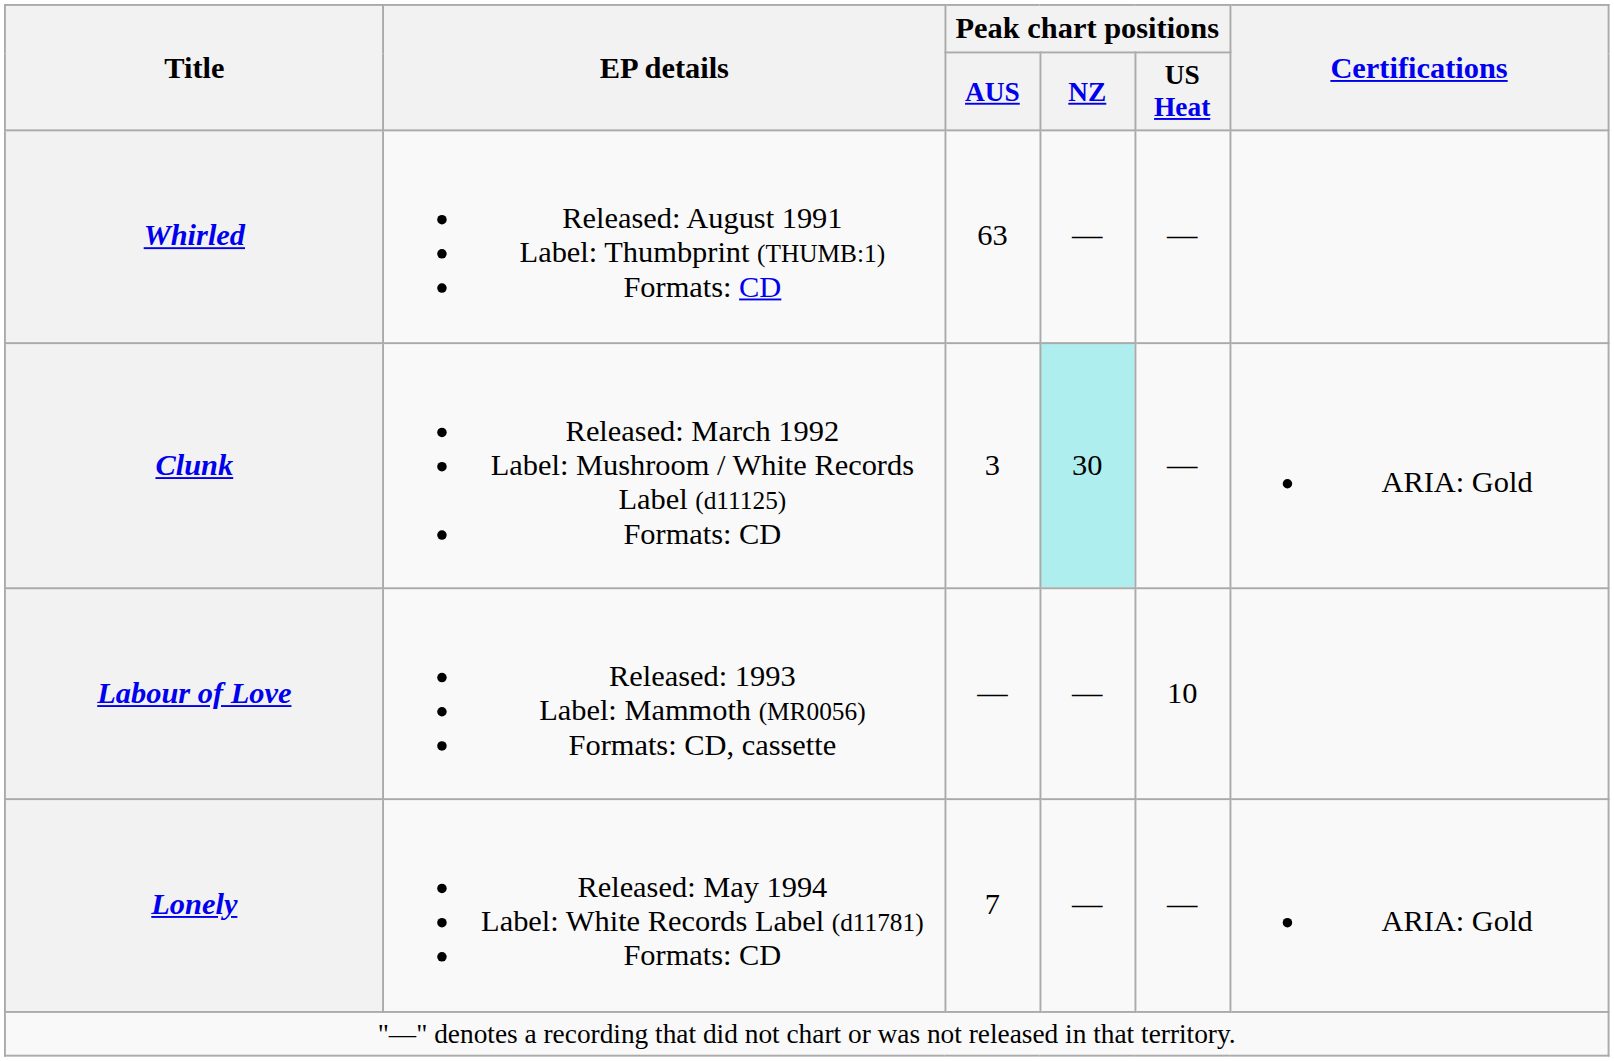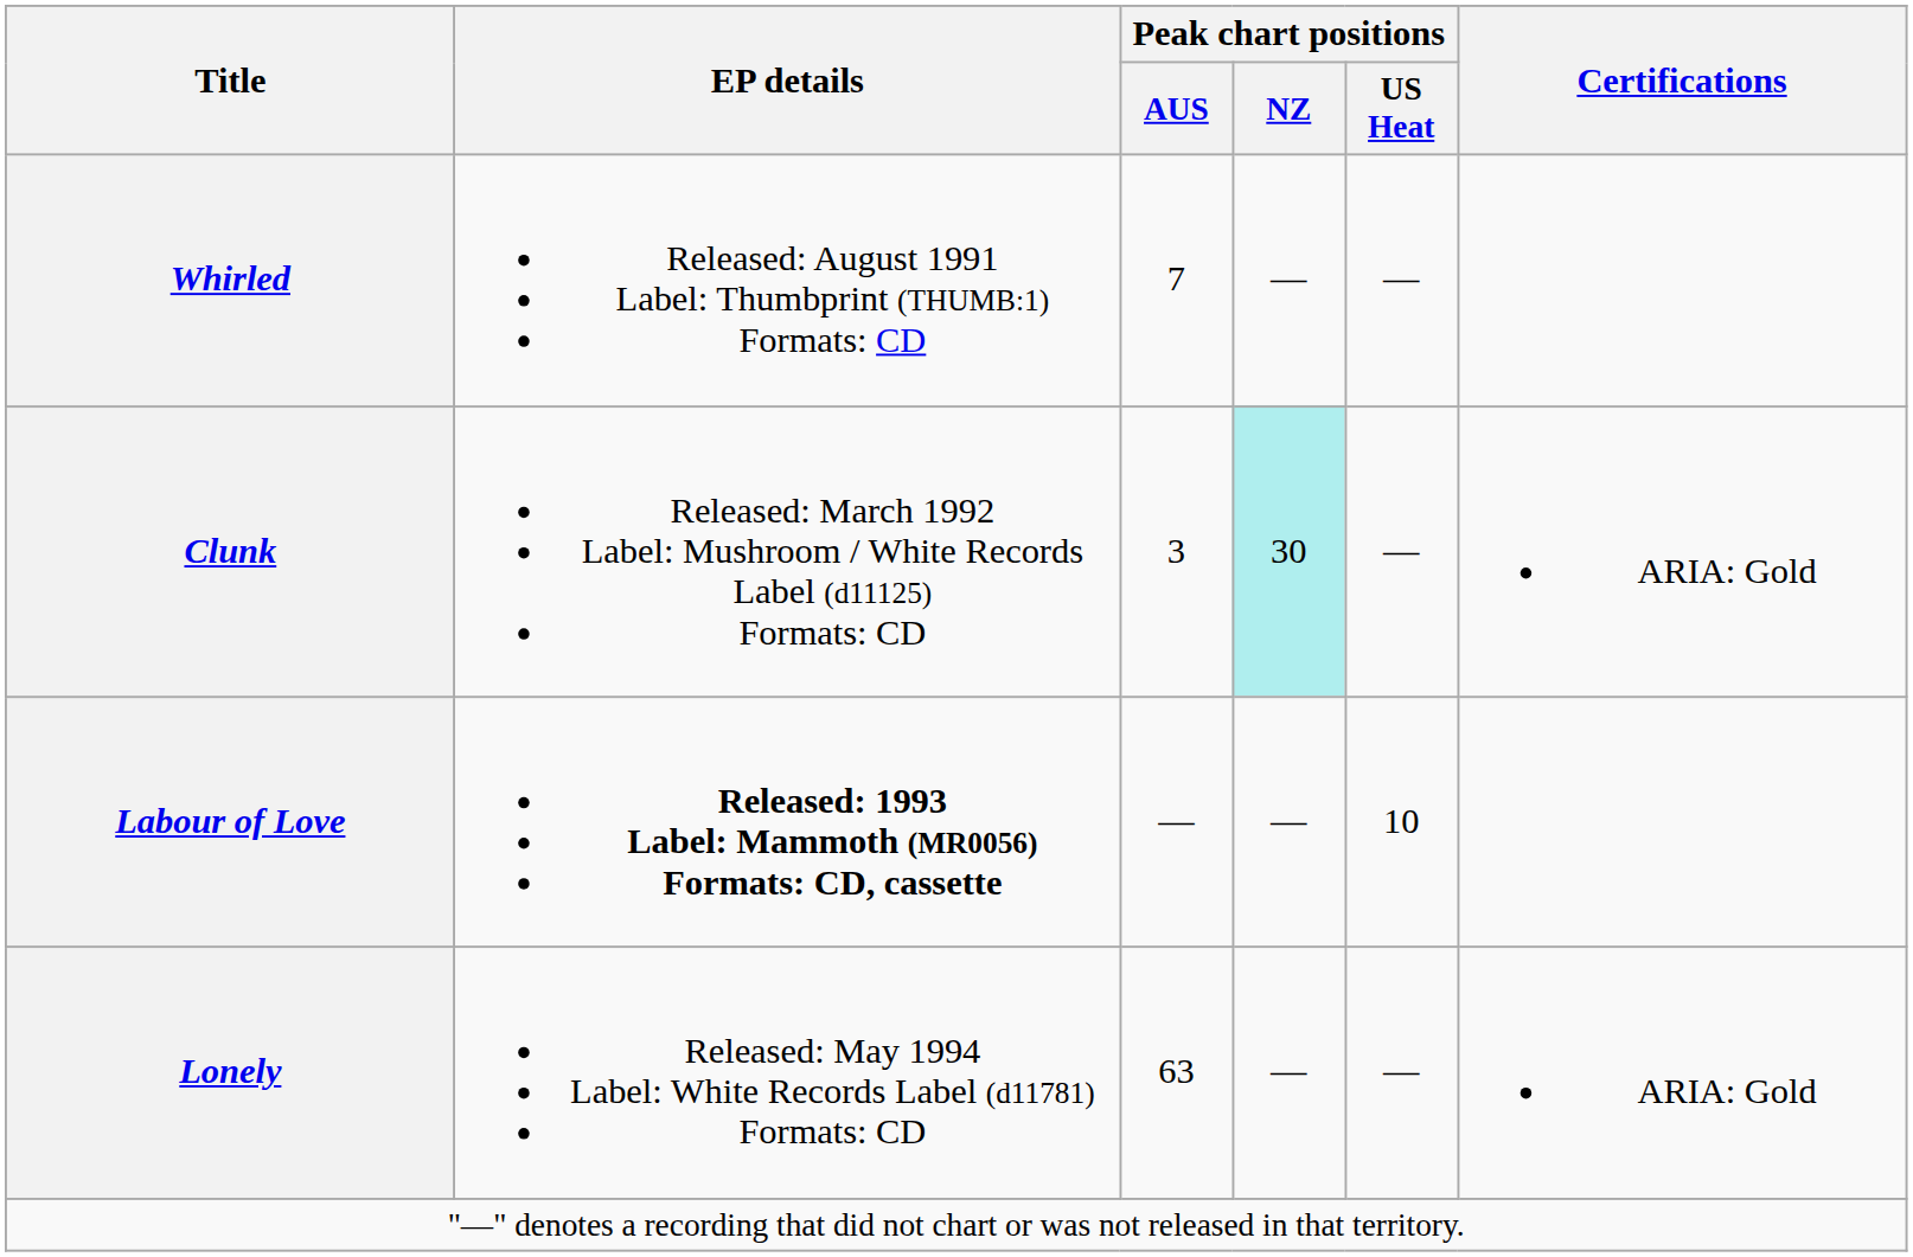Whirled | Peak chart positions / AUS: 63 -> 7
Labour of Love | EP details: normal -> bold
Lonely | Peak chart positions / AUS: 7 -> 63
